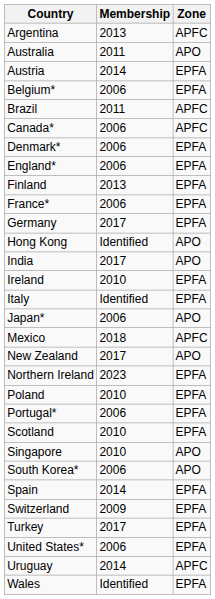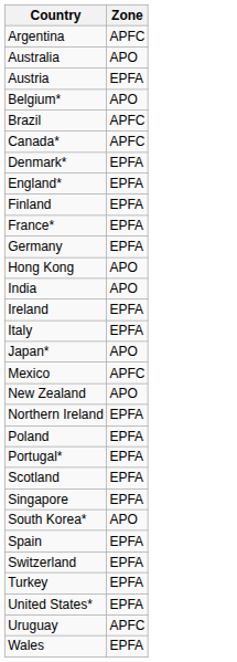- column: Membership | 2013 | 2011 | 2014 | 2006 | 2011 | 2006 | 2006 | 2006 | 2013 | 2006 | 2017 | Identified | 2017 | 2010 | Identified | 2006 | 2018 | 2017 | 2023 | 2010 | 2006 | 2010 | 2010 | 2006 | 2014 | 2009 | 2017 | 2006 | 2014 | Identified
Belgium* | Zone: EPFA -> APO
Singapore | Zone: APO -> EPFA
